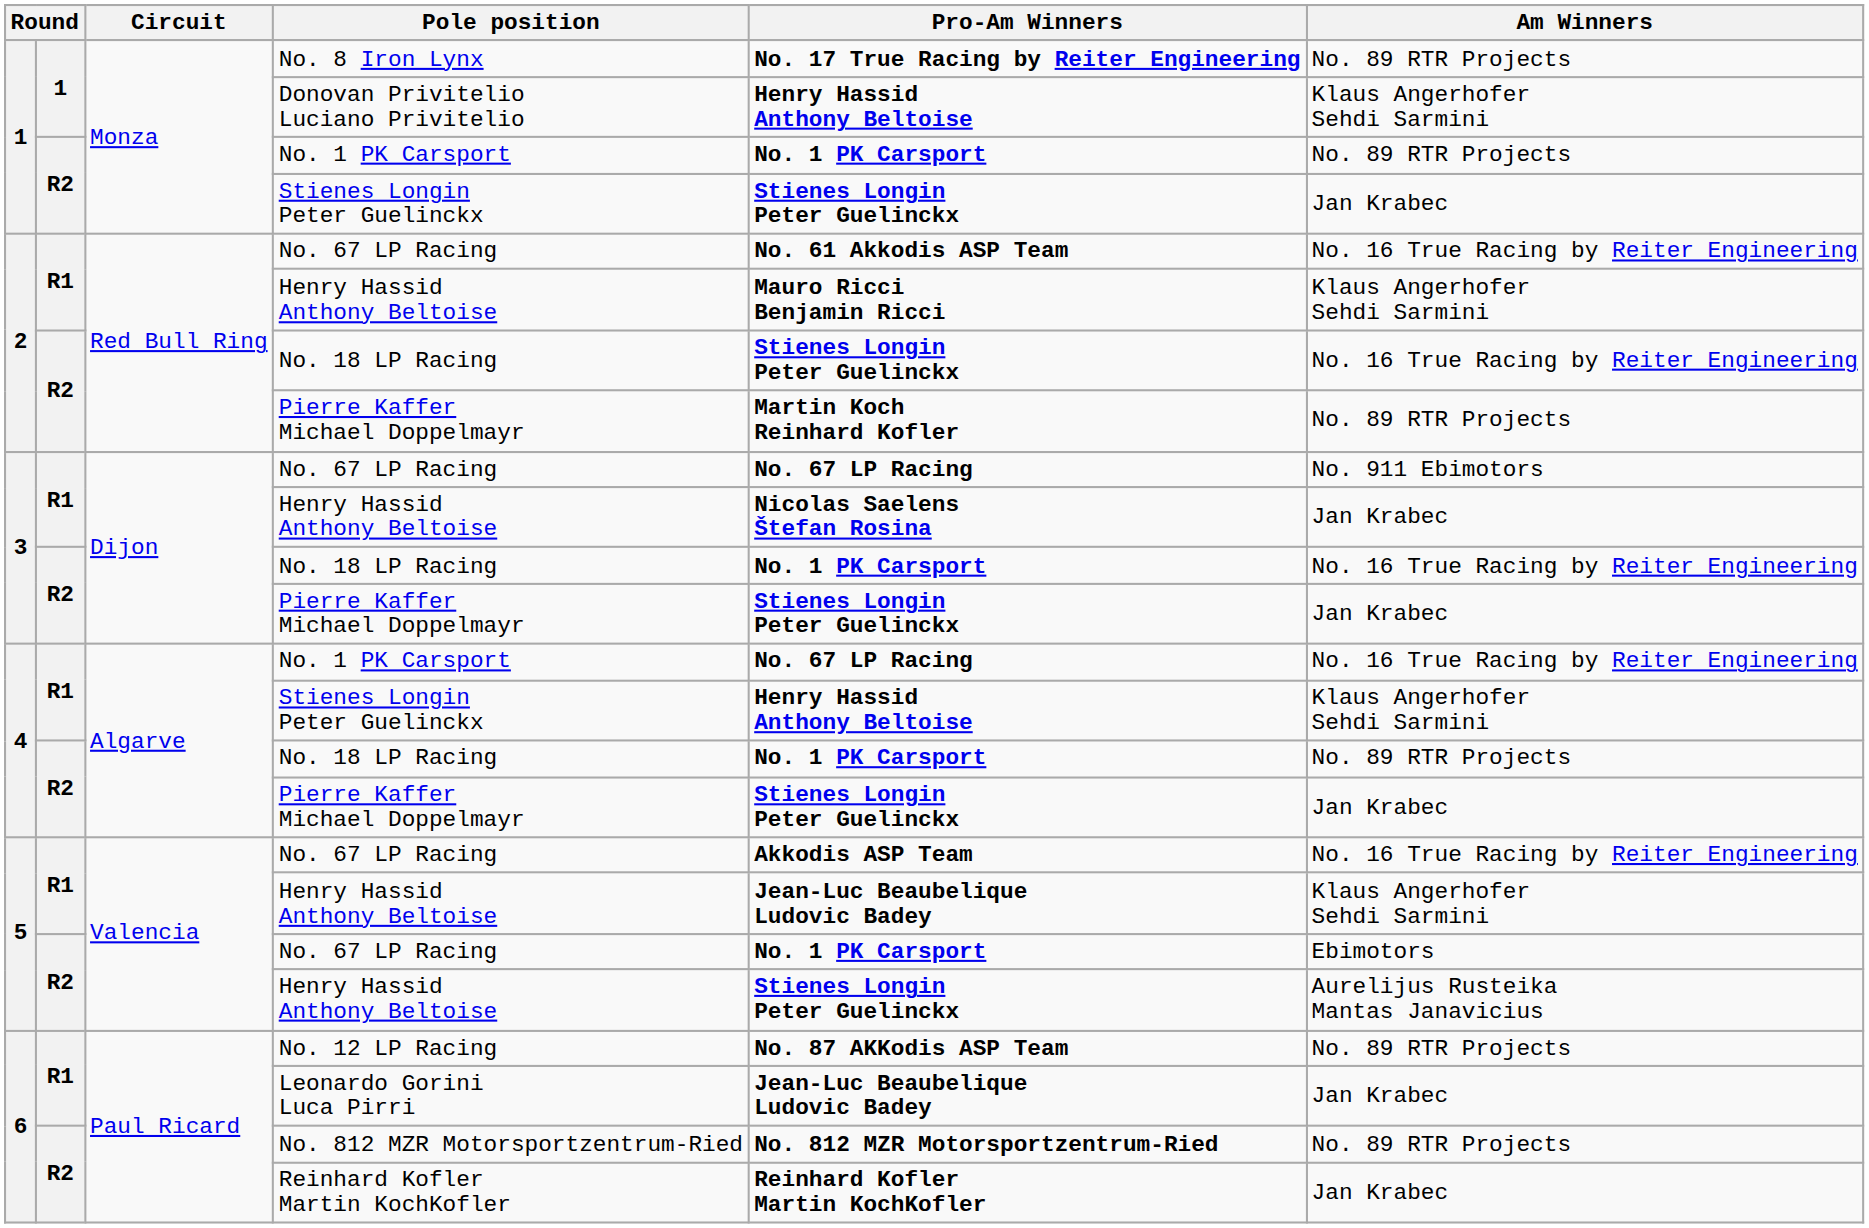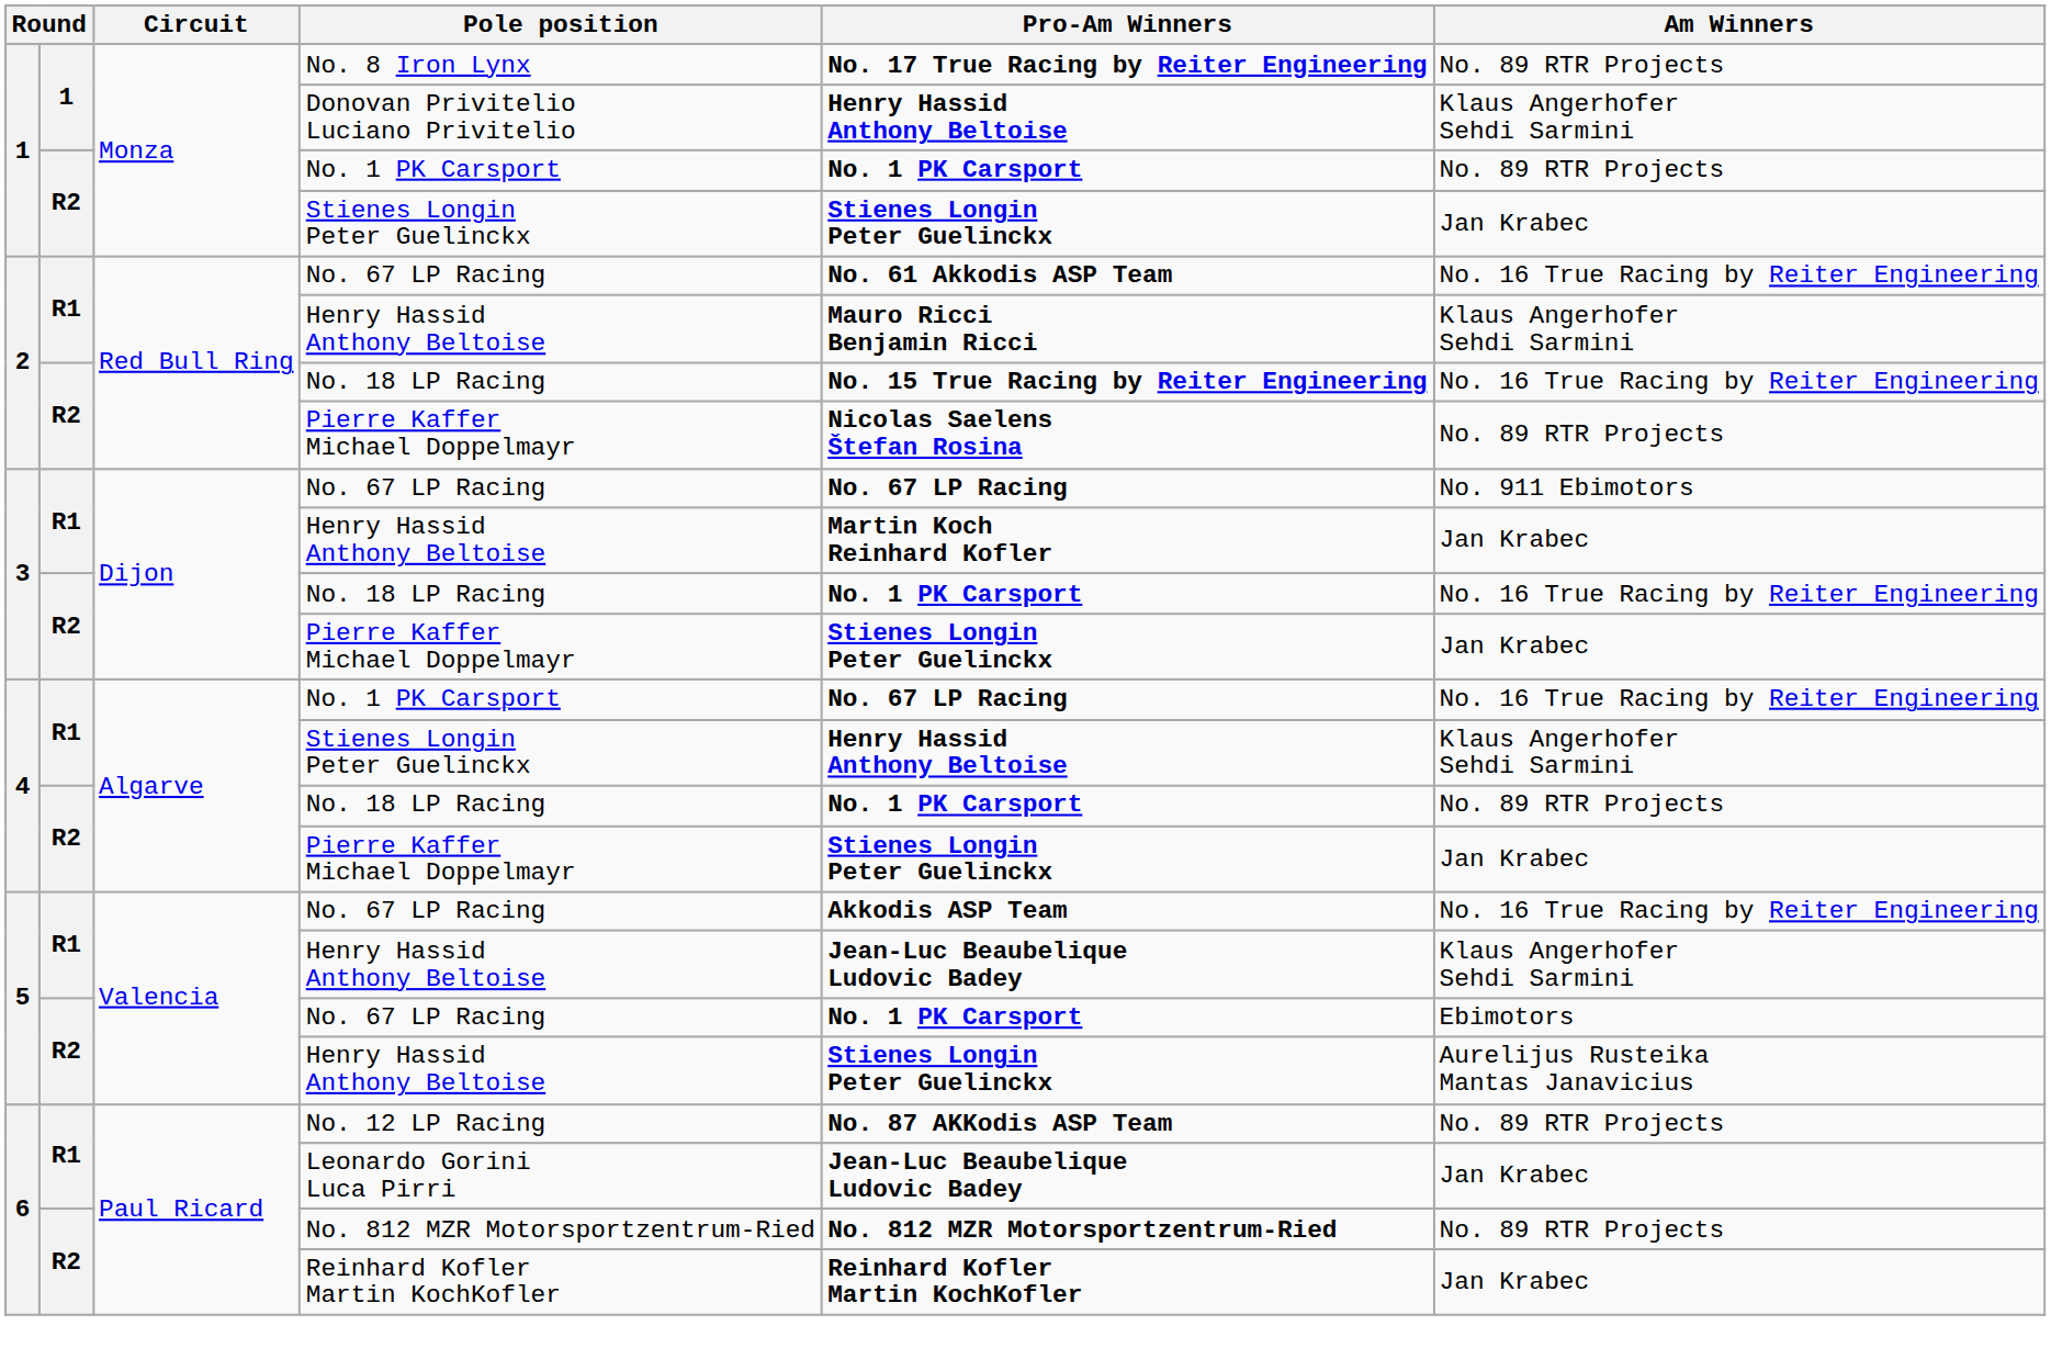2 / No. 18 LP Racing | Pro-Am Winners: Stienes Longin Peter Guelinckx -> No. 15 True Racing by Reiter Engineering
2 / Pierre Kaffer Michael Doppelmayr | Pro-Am Winners: Martin Koch Reinhard Kofler -> Nicolas Saelens Štefan Rosina
3 / Henry Hassid Anthony Beltoise | Pro-Am Winners: Nicolas Saelens Štefan Rosina -> Martin Koch Reinhard Kofler
